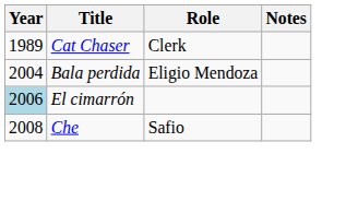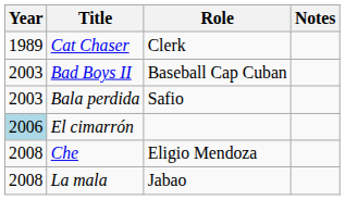+ row: 2003 | Bad Boys II | Baseball Cap Cuban
Bala perdida | Year: 2004 -> 2003
Bala perdida | Role: Eligio Mendoza -> Safio
Che | Role: Safio -> Eligio Mendoza
+ row: 2008 | La mala | Jabao
